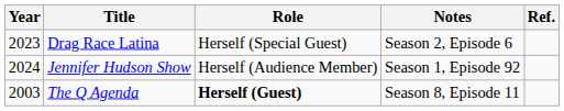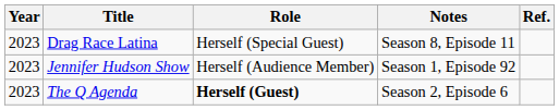Drag Race Latina | Notes: Season 2, Episode 6 -> Season 8, Episode 11
Jennifer Hudson Show | Year: 2024 -> 2023
The Q Agenda | Year: 2003 -> 2023
The Q Agenda | Notes: Season 8, Episode 11 -> Season 2, Episode 6
